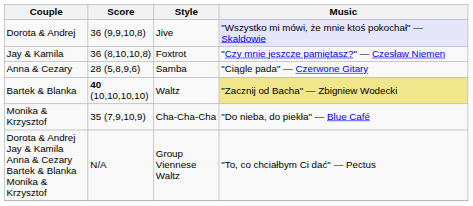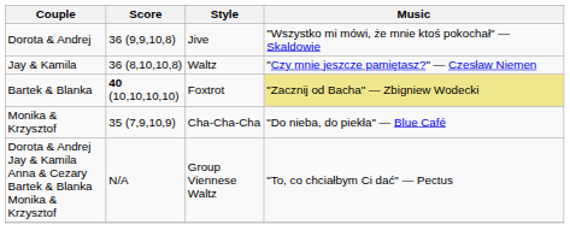Dorota & Andrej | Music: lavender background -> no background
Jay & Kamila | Style: Foxtrot -> Waltz
- row: Anna & Cezary | 28 (5,8,9,6) | Samba | "Ciągle pada" — Czerwone Gitary
Bartek & Blanka | Style: Waltz -> Foxtrot
